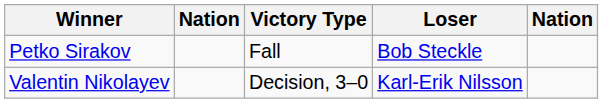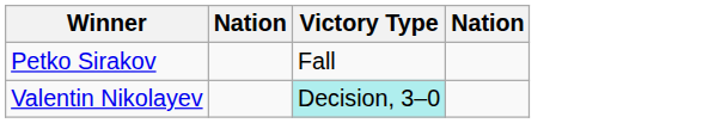- column: Loser | Bob Steckle | Karl-Erik Nilsson
Valentin Nikolayev | Victory Type: no background -> paleturquoise background
